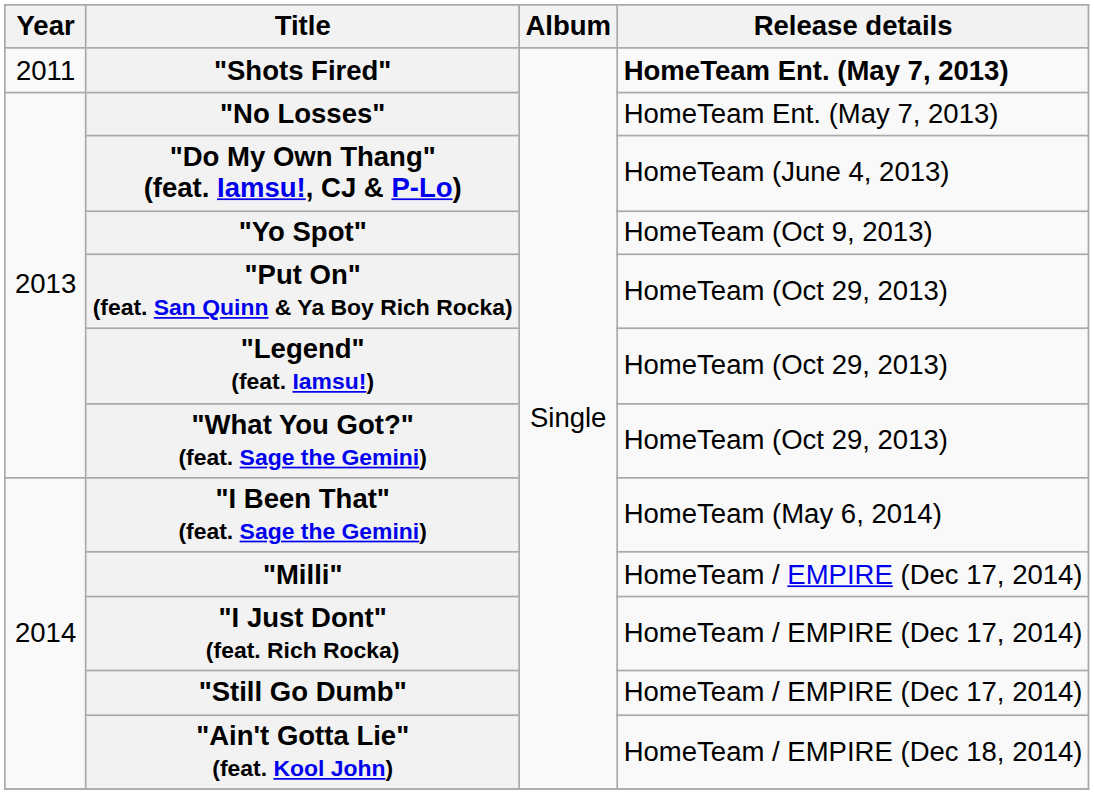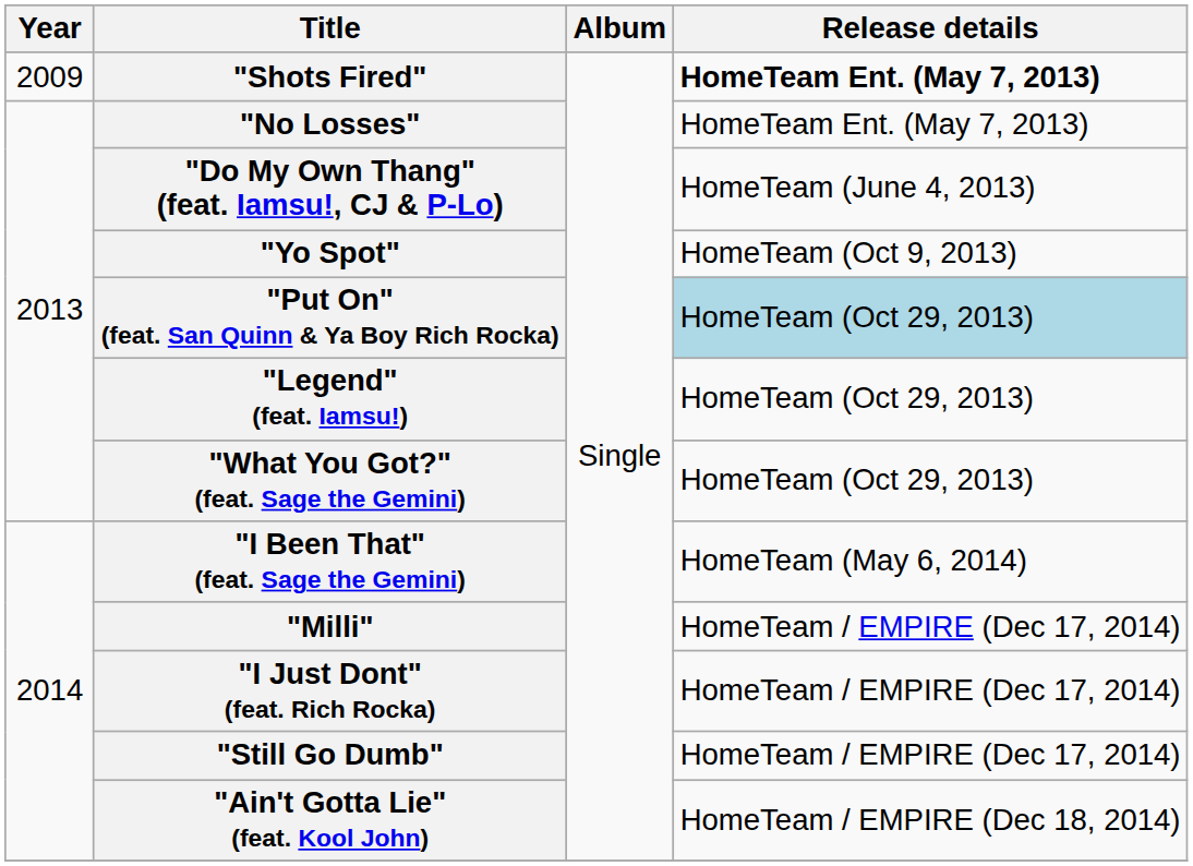"Shots Fired" | Year: 2011 -> 2009
"Put On" (feat. San Quinn & Ya Boy Rich Rocka) | Release details: no background -> lightblue background
